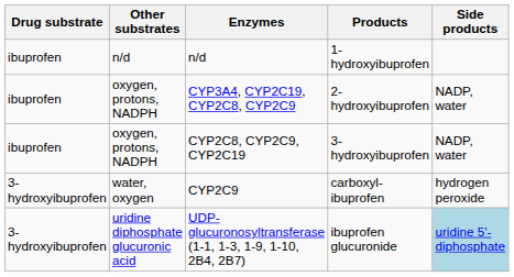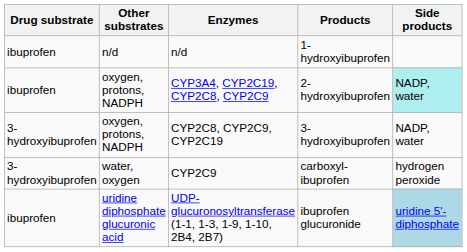CYP3A4, CYP2C19, CYP2C8, CYP2C9 | Side products: no background -> paleturquoise background
CYP2C8, CYP2C9, CYP2C19 | Drug substrate: ibuprofen -> 3-hydroxyibuprofen
UDP-glucuronosyltransferase (1-1, 1-3, 1-9, 1-10, 2B4, 2B7) | Drug substrate: 3-hydroxyibuprofen -> ibuprofen
